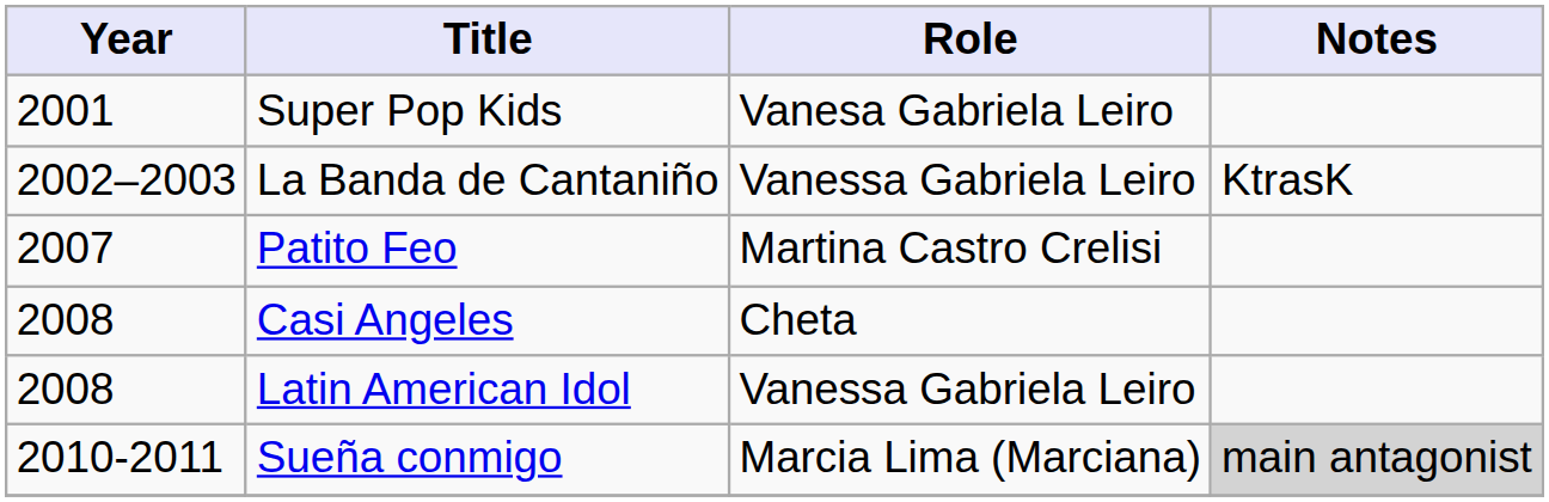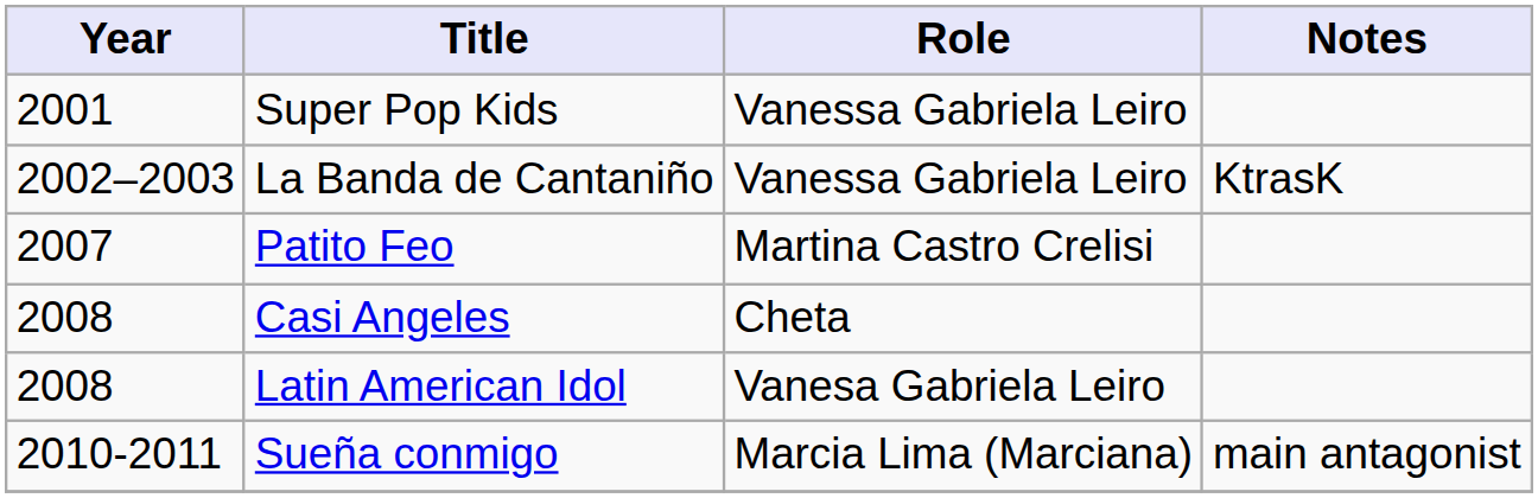Super Pop Kids | Role: Vanesa Gabriela Leiro -> Vanessa Gabriela Leiro
Latin American Idol | Role: Vanessa Gabriela Leiro -> Vanesa Gabriela Leiro
Sueña conmigo | Notes: lightgrey background -> no background
